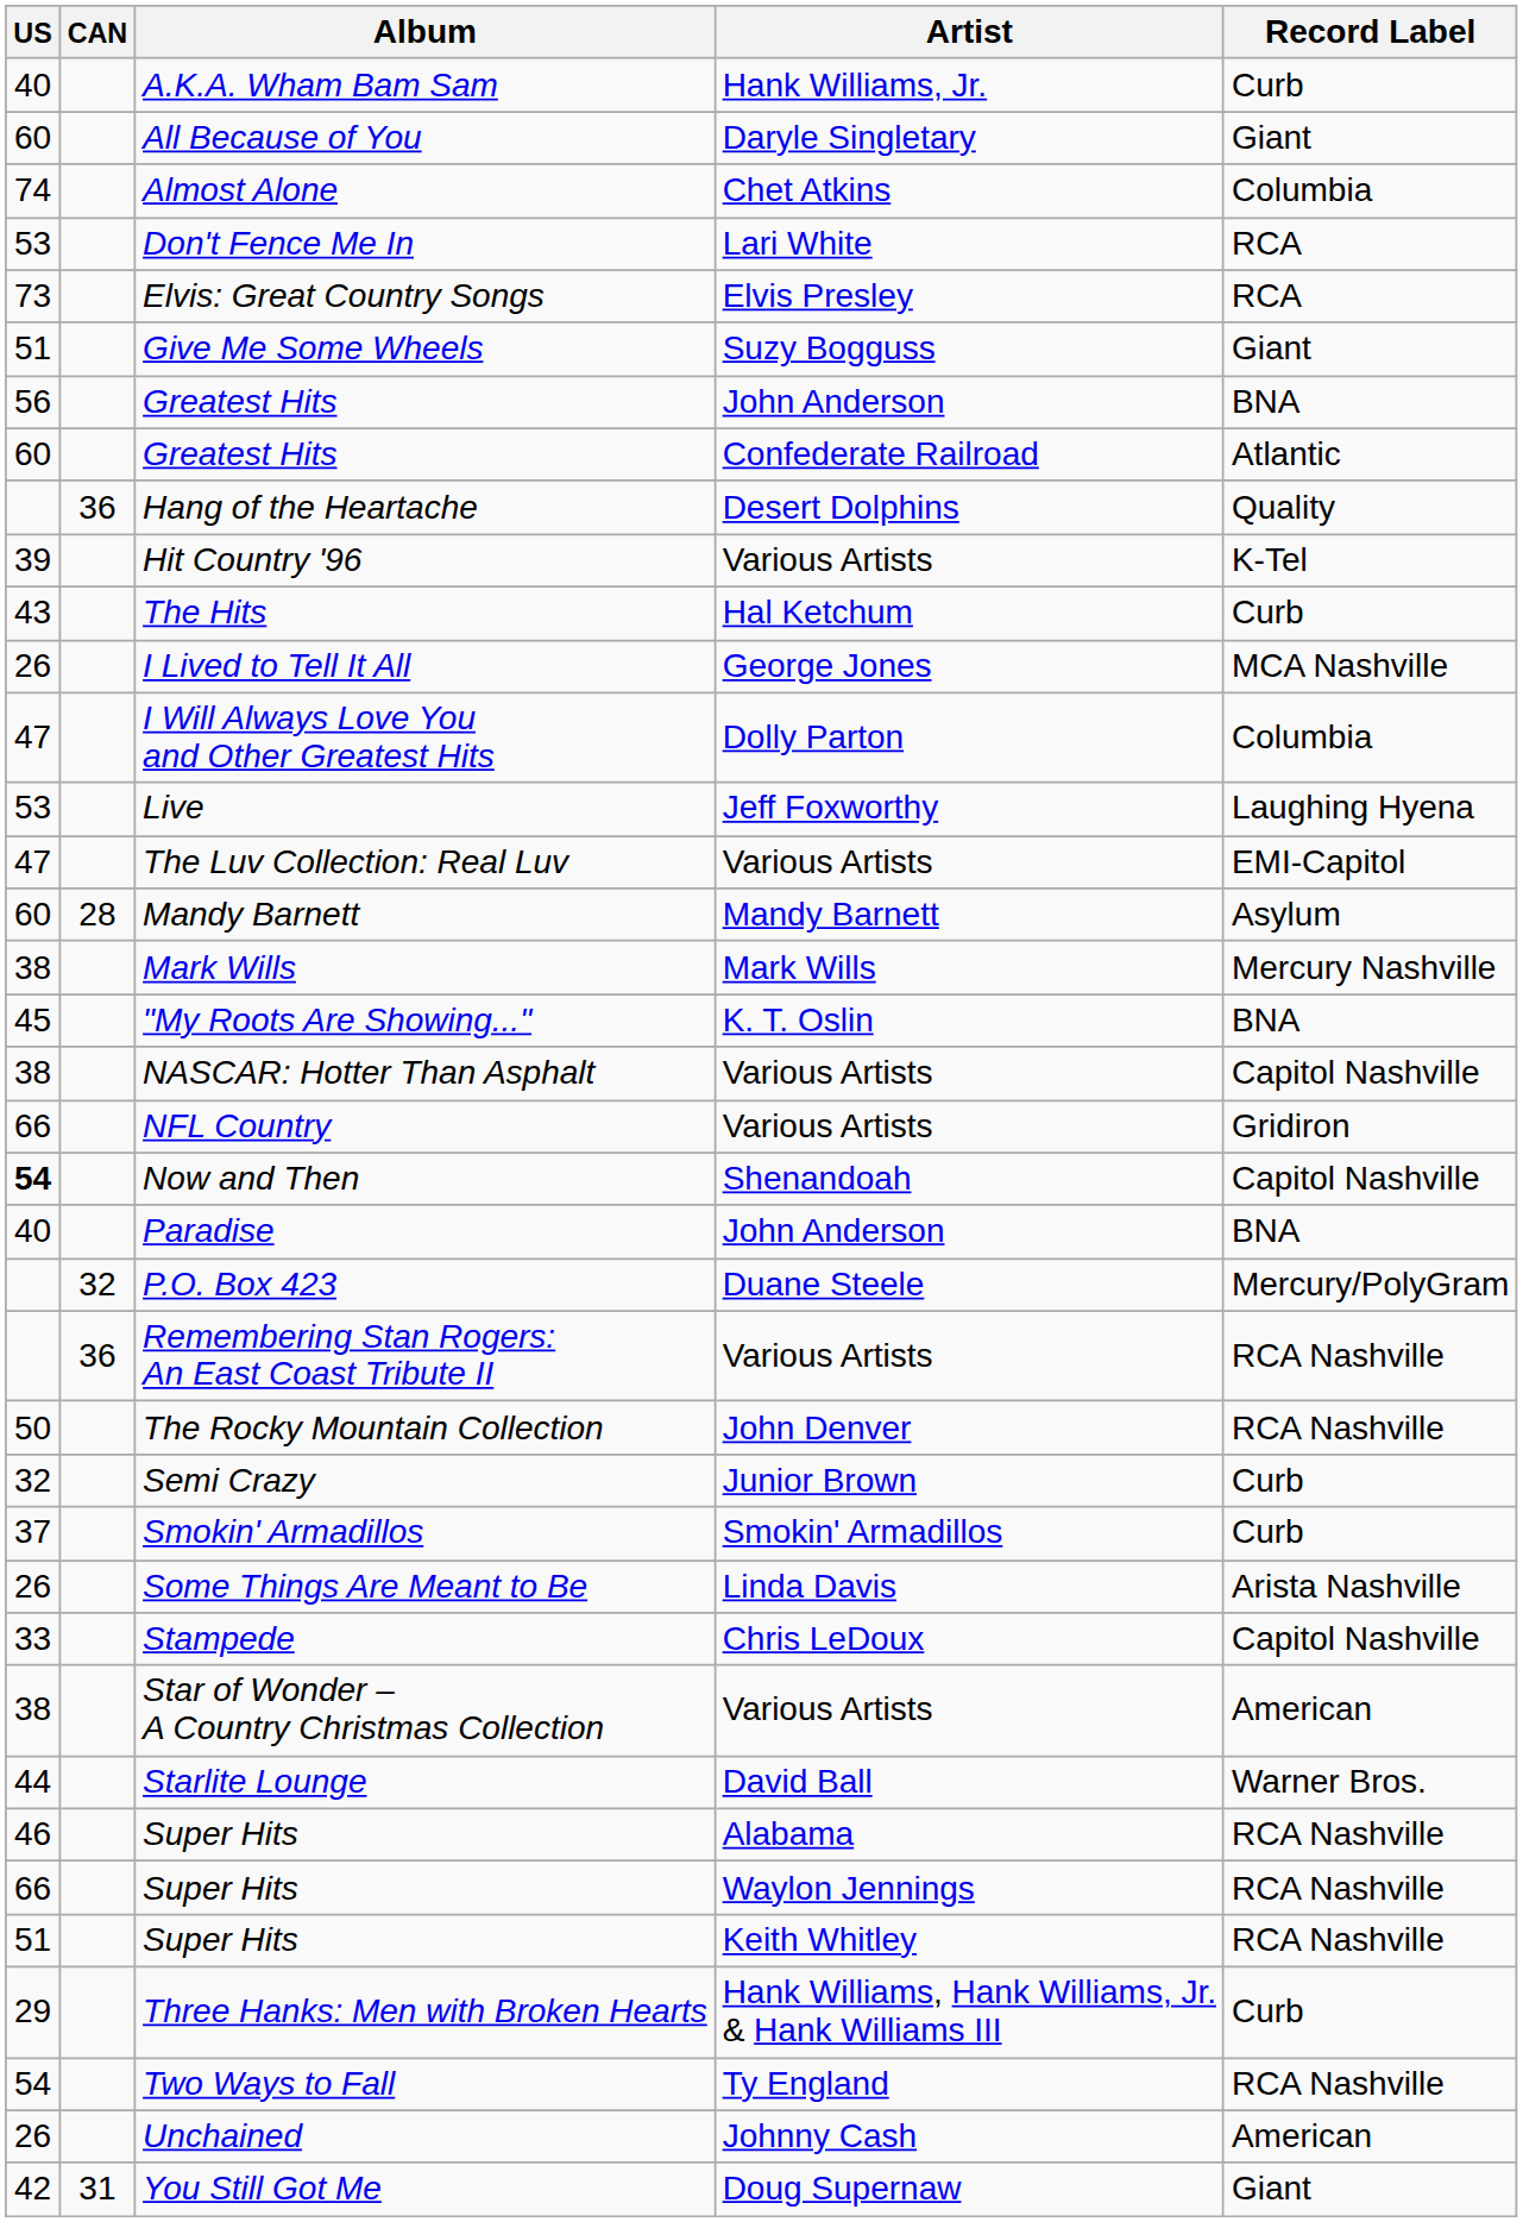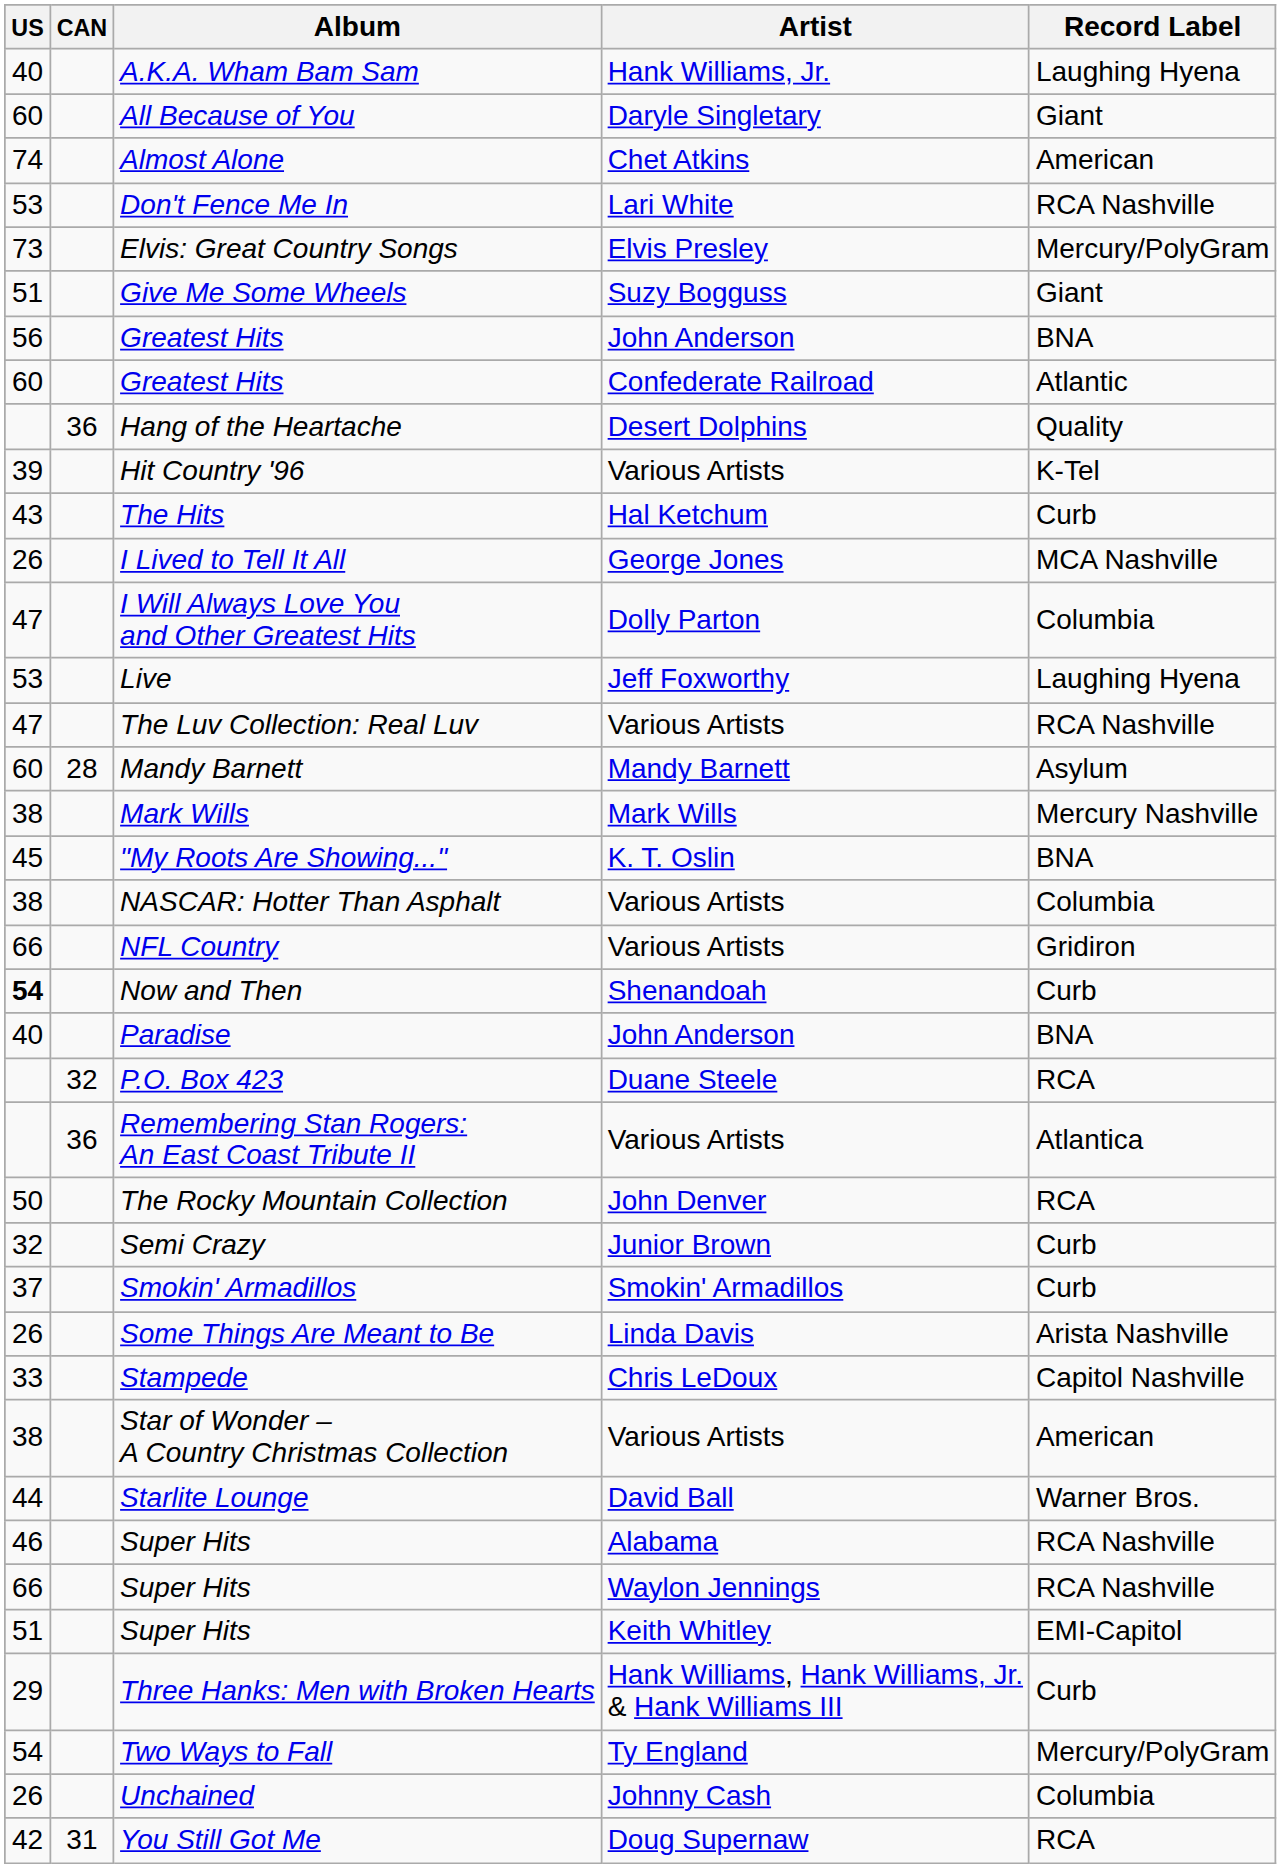A.K.A. Wham Bam Sam | Record Label: Curb -> Laughing Hyena
Almost Alone | Record Label: Columbia -> American
Don't Fence Me In | Record Label: RCA -> RCA Nashville
Elvis: Great Country Songs | Record Label: RCA -> Mercury/PolyGram
The Luv Collection: Real Luv | Record Label: EMI-Capitol -> RCA Nashville
NASCAR: Hotter Than Asphalt | Record Label: Capitol Nashville -> Columbia
Now and Then | Record Label: Capitol Nashville -> Curb
P.O. Box 423 | Record Label: Mercury/PolyGram -> RCA
Remembering Stan Rogers: An East Coast Tribute II | Record Label: RCA Nashville -> Atlantica
The Rocky Mountain Collection | Record Label: RCA Nashville -> RCA
Super Hits / Keith Whitley | Record Label: RCA Nashville -> EMI-Capitol
Two Ways to Fall | Record Label: RCA Nashville -> Mercury/PolyGram
Unchained | Record Label: American -> Columbia
You Still Got Me | Record Label: Giant -> RCA
